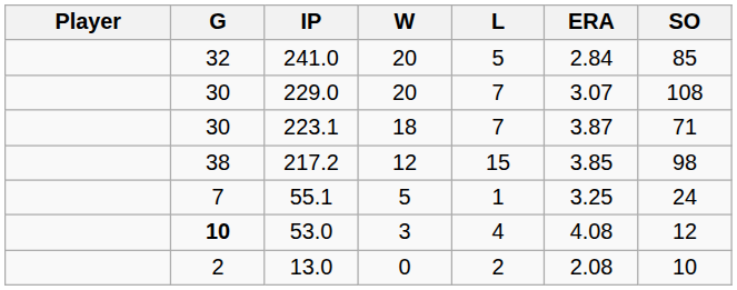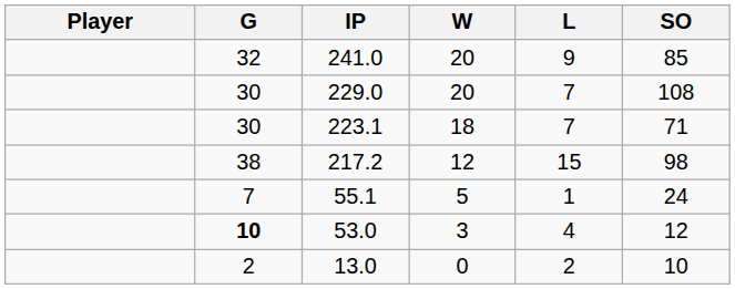- column: ERA | 2.84 | 3.07 | 3.87 | 3.85 | 3.25 | 4.08 | 2.08
241.0 | L: 5 -> 9
